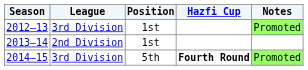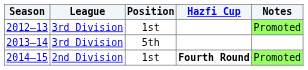2013–14 | League: 2nd Division -> 3rd Division
2013–14 | Position: 1st -> 5th
2014–15 | League: 3rd Division -> 2nd Division
2014–15 | Position: 5th -> 1st
